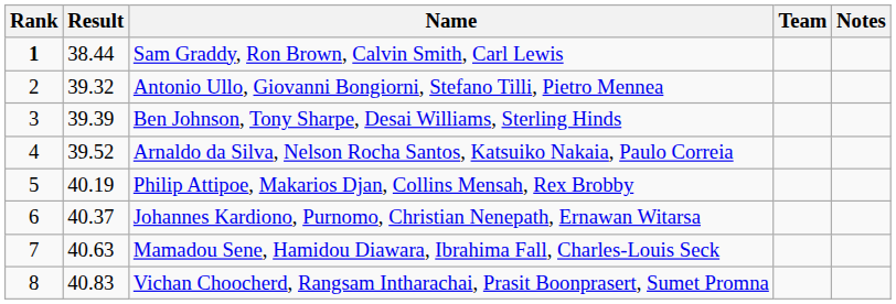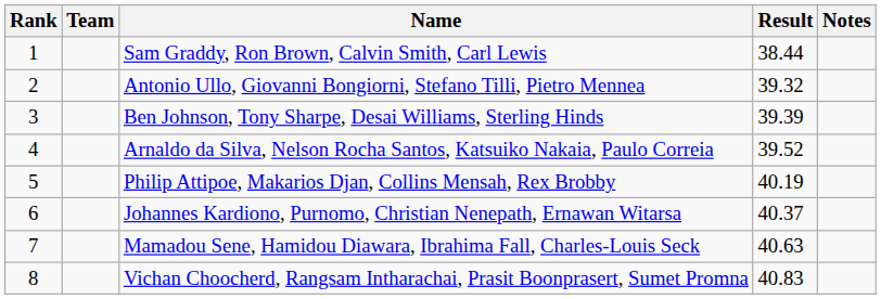columns swapped: Team <-> Result
Sam Graddy, Ron Brown, Calvin Smith, Carl Lewis | Rank: bold -> normal
